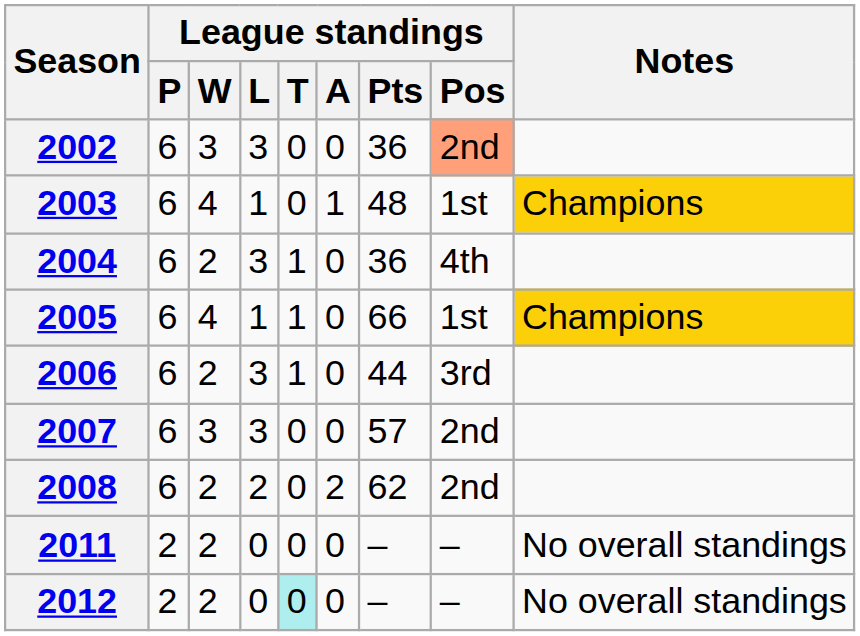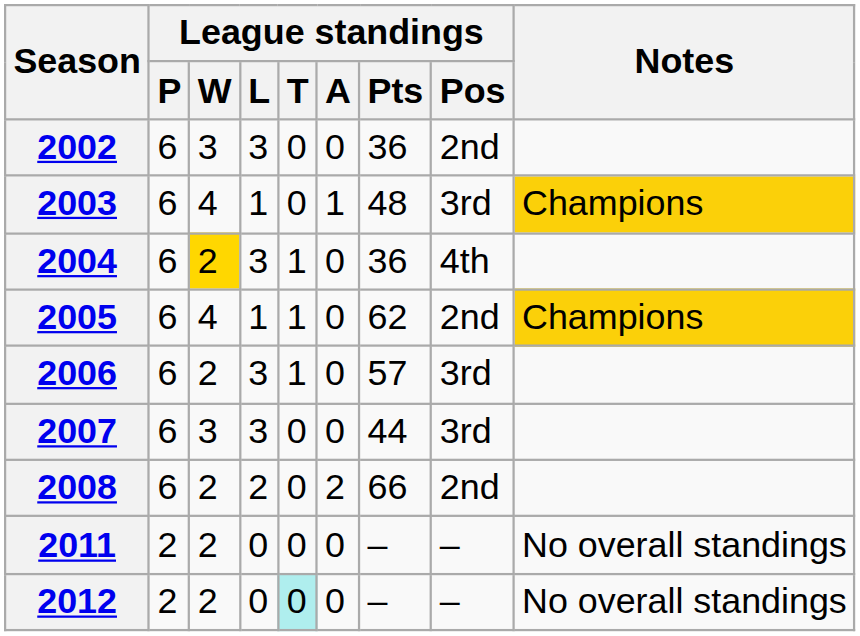2002 | League standings / Pos: lightsalmon background -> no background
2003 | League standings / Pos: 1st -> 3rd
2004 | League standings / W: no background -> gold background
2005 | League standings / Pts: 66 -> 62
2005 | League standings / Pos: 1st -> 2nd
2006 | League standings / Pts: 44 -> 57
2007 | League standings / Pts: 57 -> 44
2007 | League standings / Pos: 2nd -> 3rd
2008 | League standings / Pts: 62 -> 66
